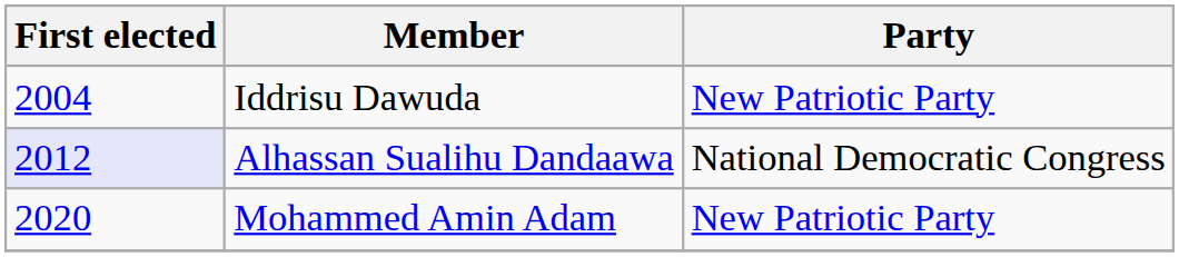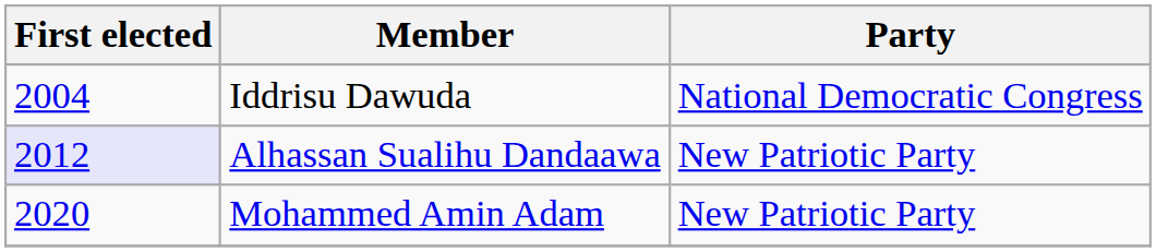Iddrisu Dawuda | Party: New Patriotic Party -> National Democratic Congress
Alhassan Sualihu Dandaawa | Party: National Democratic Congress -> New Patriotic Party
